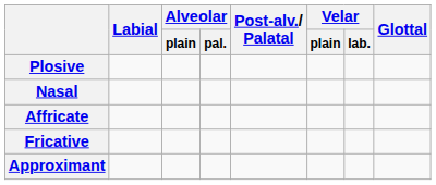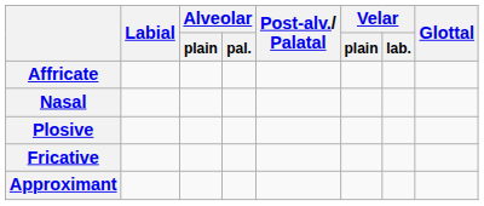rows swapped: Plosive <-> Affricate
